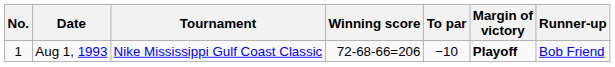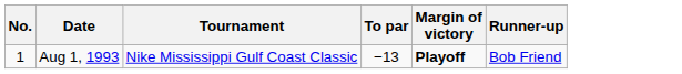- column: Winning score | 72-68-66=206
Aug 1, 1993 | To par: −10 -> −13
